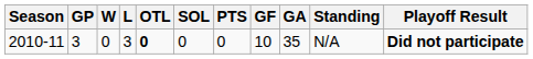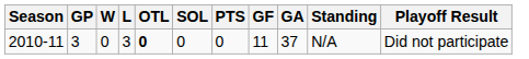2010-11 | GF: 10 -> 11
2010-11 | GA: 35 -> 37
2010-11 | Playoff Result: bold -> normal
